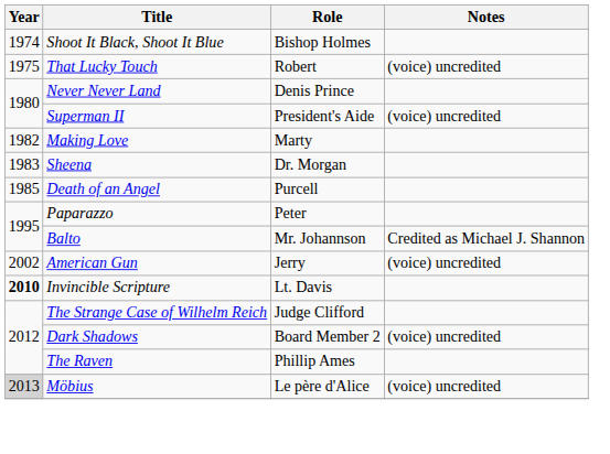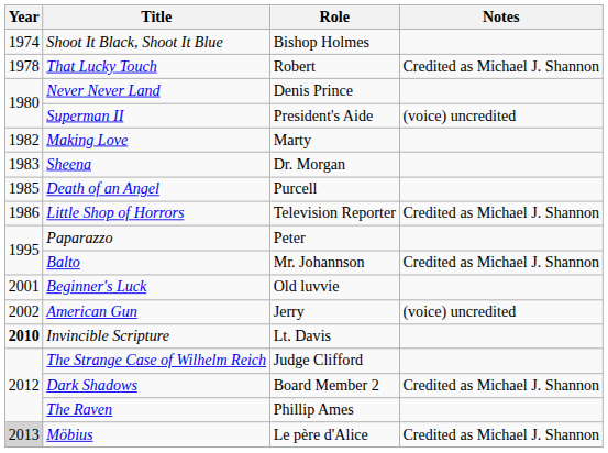That Lucky Touch | Year: 1975 -> 1978
That Lucky Touch | Notes: (voice) uncredited -> Credited as Michael J. Shannon
+ row: 1986 | Little Shop of Horrors | Television Reporter | Credited as Michael J. Shannon
+ row: 2001 | Beginner's Luck | Old luvvie
Dark Shadows | Notes: (voice) uncredited -> Credited as Michael J. Shannon
Möbius | Notes: (voice) uncredited -> Credited as Michael J. Shannon
